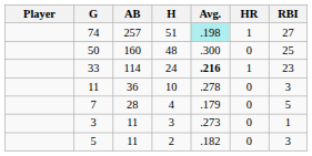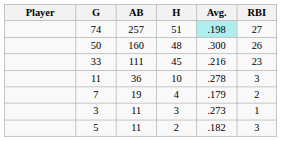- column: HR | 1 | 0 | 1 | 0 | 0 | 0 | 0
50 | RBI: 25 -> 26
33 | AB: 114 -> 111
33 | H: 24 -> 45
33 | Avg.: bold -> normal
7 | AB: 28 -> 19
7 | RBI: 5 -> 2
